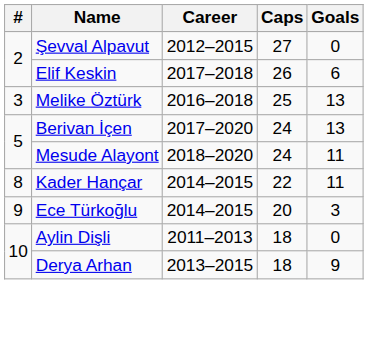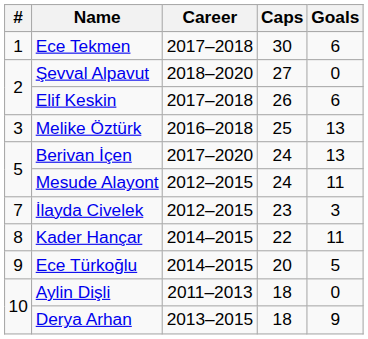+ row: 1 | Ece Tekmen | 2017–2018 | 30 | 6
Şevval Alpavut | Career: 2012–2015 -> 2018–2020
Mesude Alayont | Career: 2018–2020 -> 2012–2015
+ row: 7 | İlayda Civelek | 2012–2015 | 23 | 3
Ece Türkoğlu | Goals: 3 -> 5
